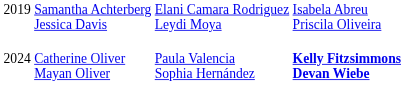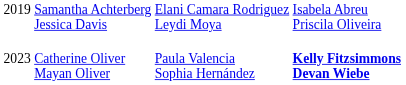Catherine Oliver Mayan Oliver | column 1: 2024 -> 2023
